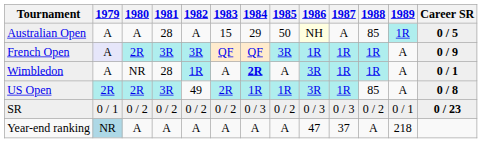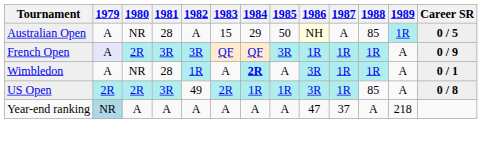Australian Open | 1980: A -> NR
- row: SR | 0 / 1 | 0 / 2 | 0 / 2 | 0 / 2 | 0 / 2 | 0 / 3 | 0 / 2 | 0 / 3 | 0 / 3 | 0 / 2 | 0 / 1 | 0 / 23
